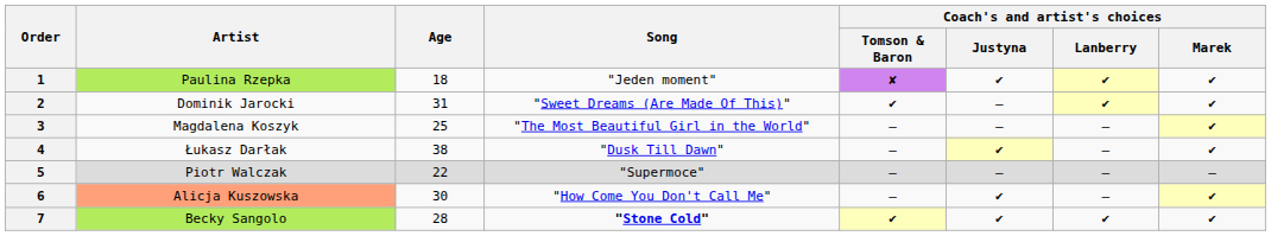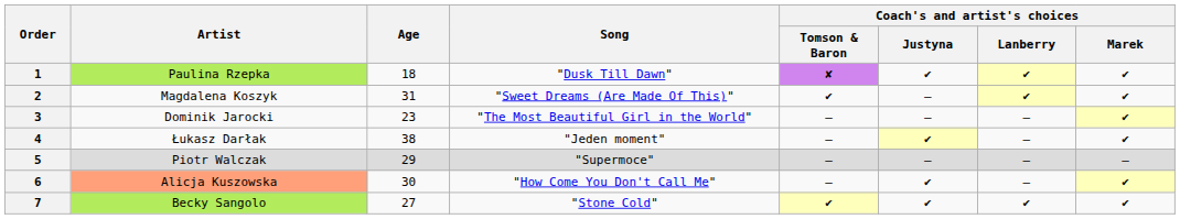1 | Song: "Jeden moment" -> "Dusk Till Dawn"
2 | Artist: Dominik Jarocki -> Magdalena Koszyk
3 | Artist: Magdalena Koszyk -> Dominik Jarocki
3 | Age: 25 -> 23
4 | Song: "Dusk Till Dawn" -> "Jeden moment"
5 | Age: 22 -> 29
7 | Age: 28 -> 27
7 | Song: bold -> normal
